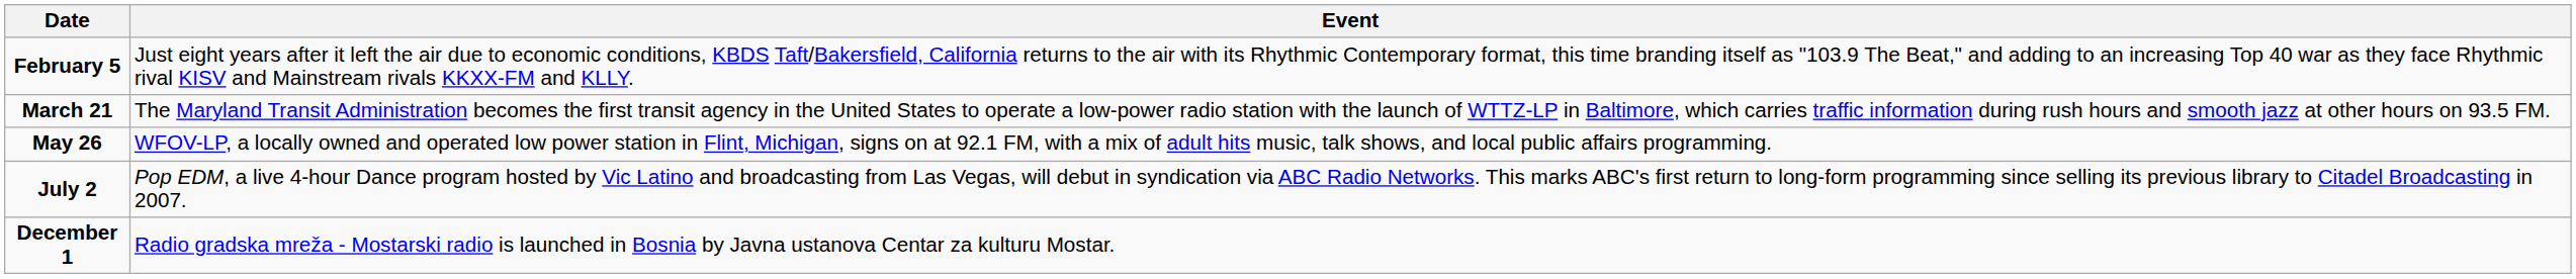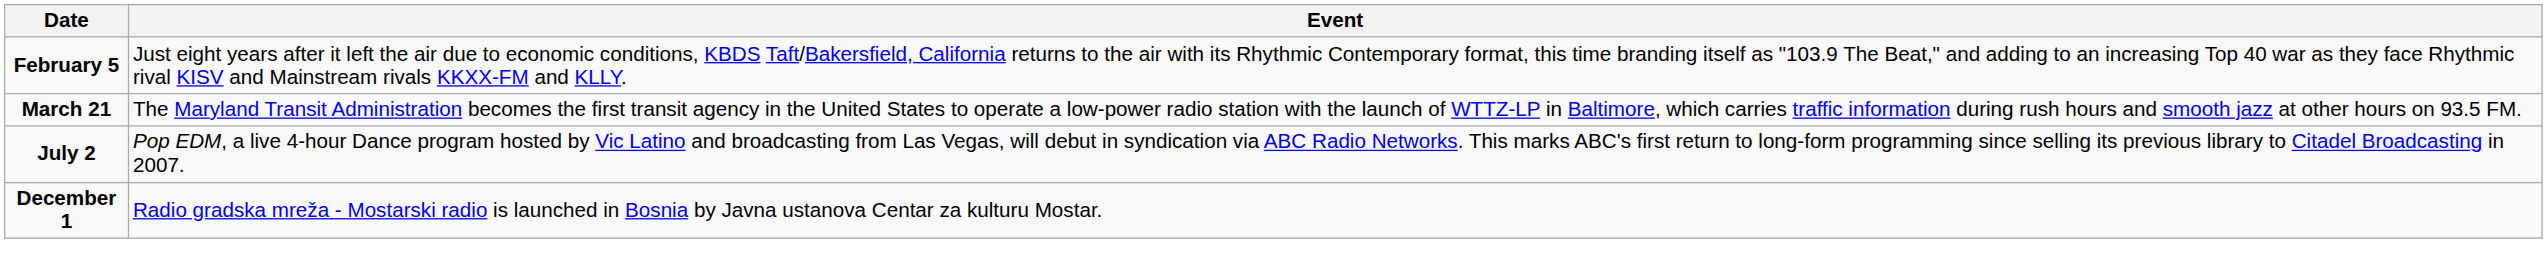- row: May 26 | WFOV-LP, a locally owned and operated low power station in Flint, Michigan, signs on at 92.1 FM, with a mix of adult hits music, talk shows, and local public affairs programming.
